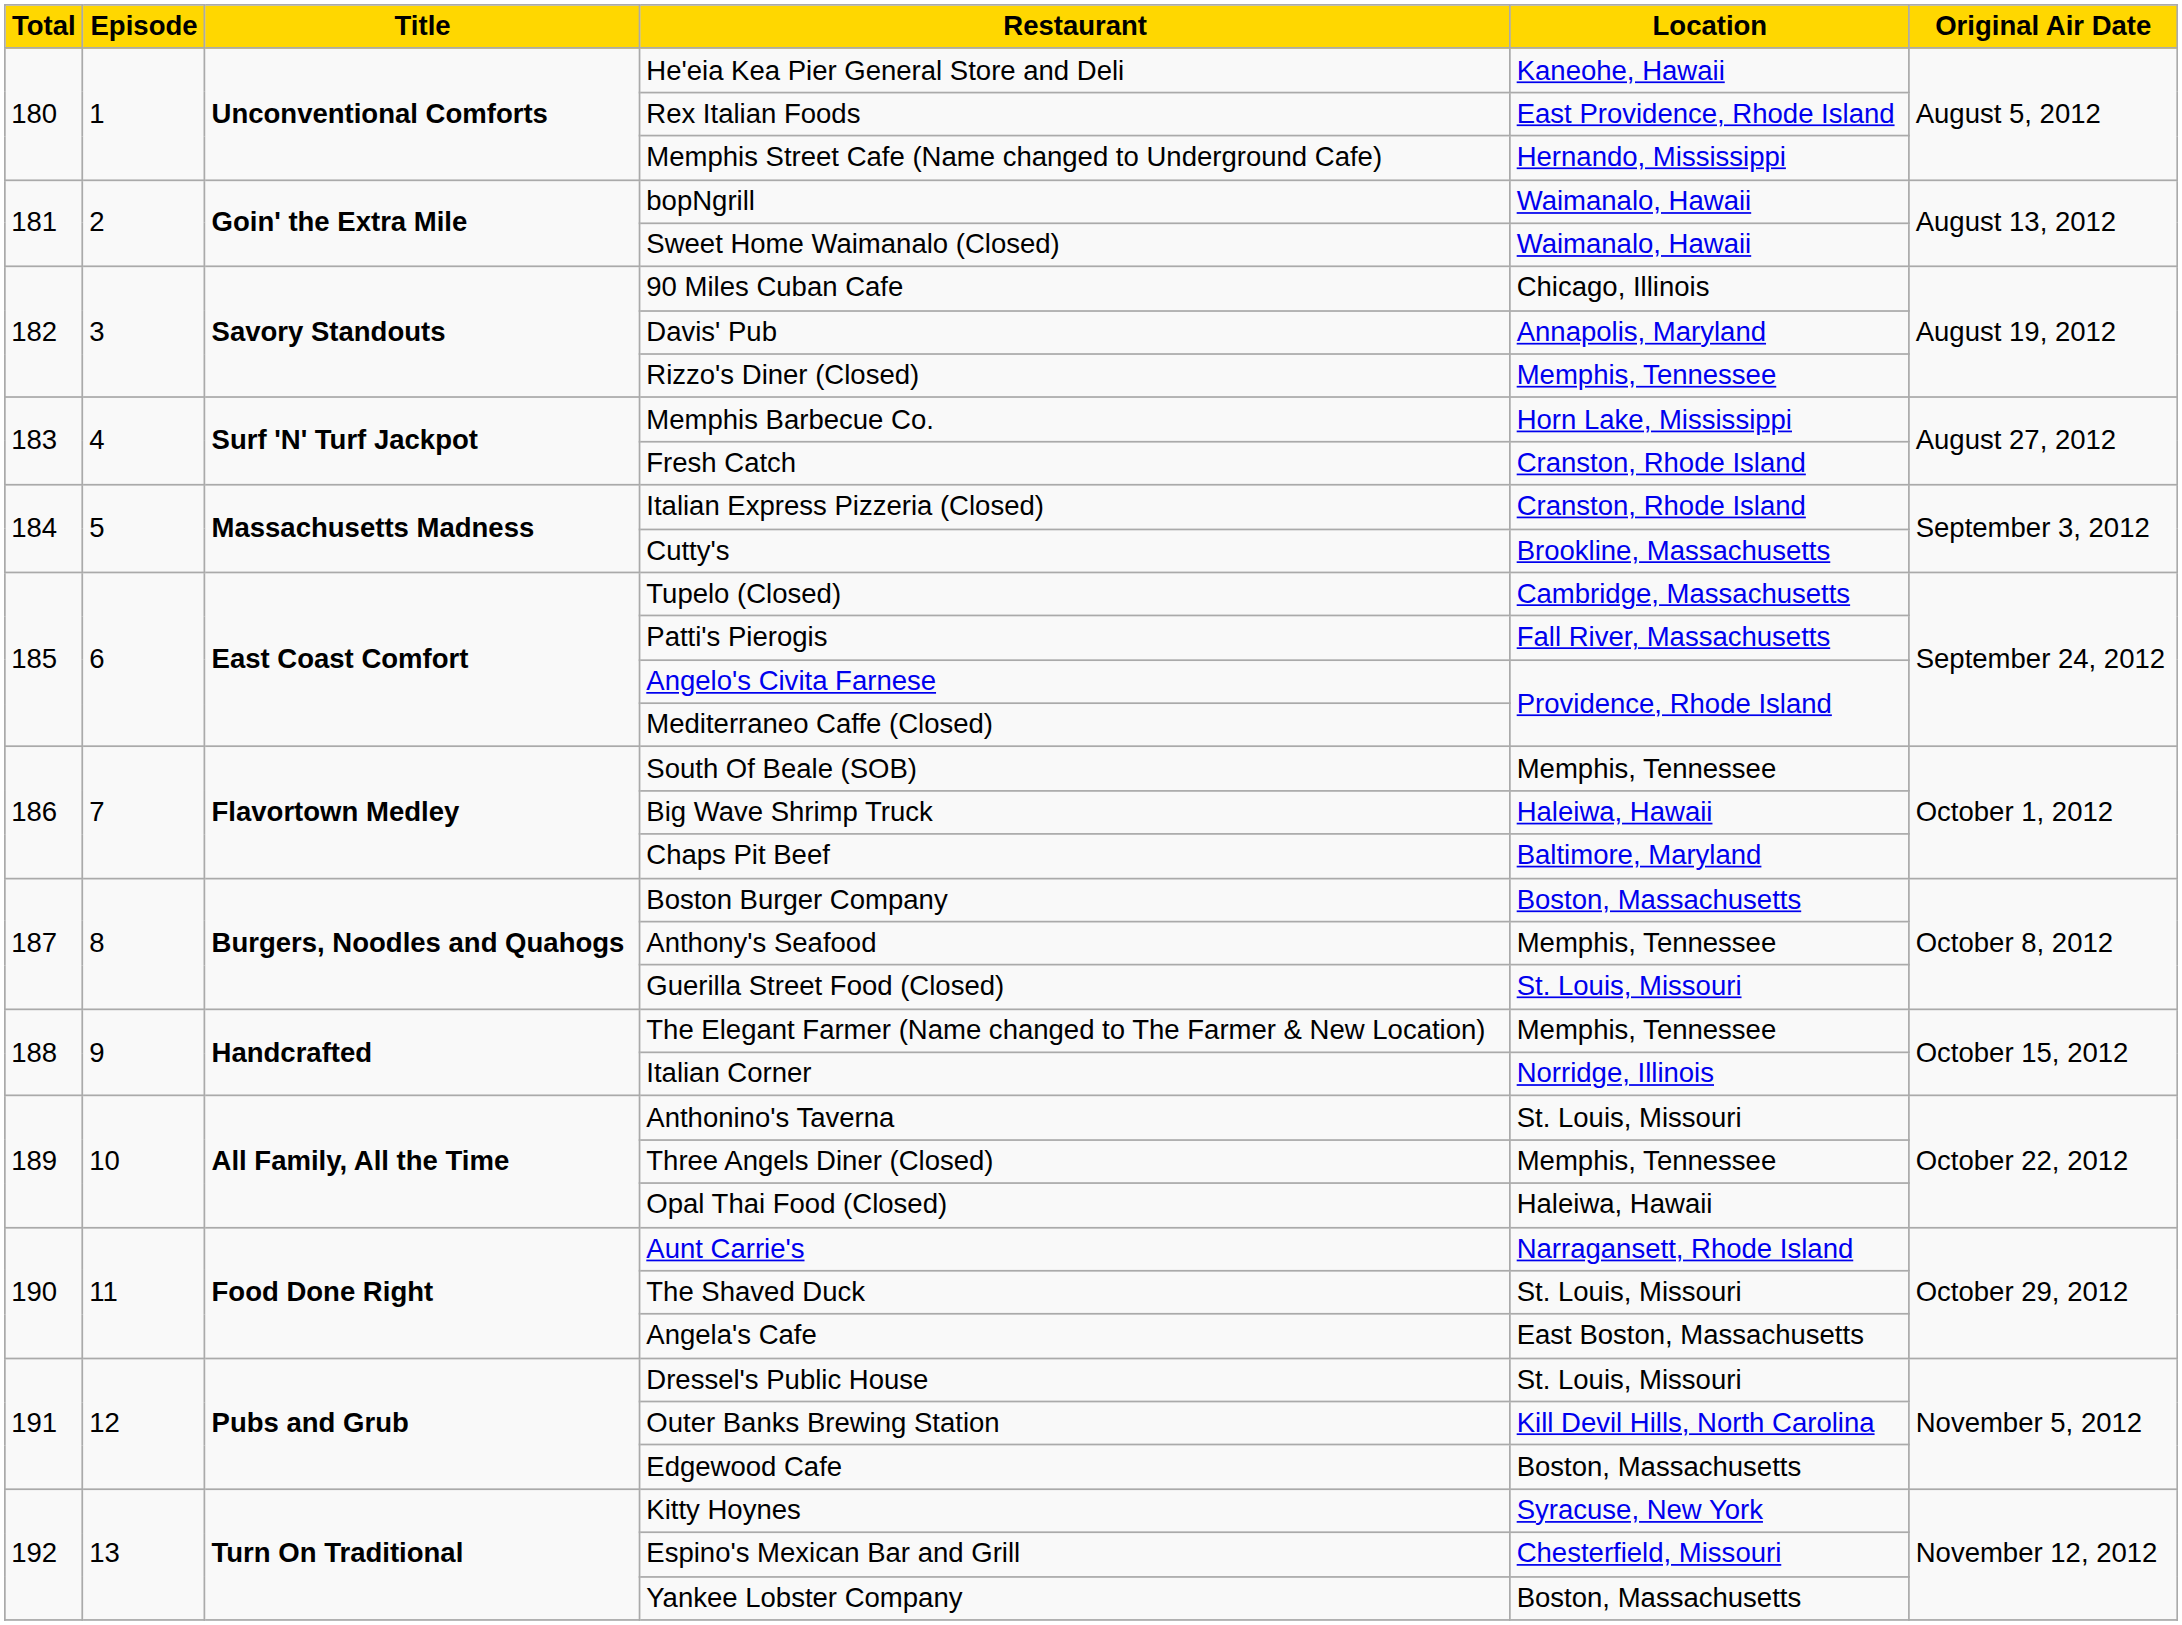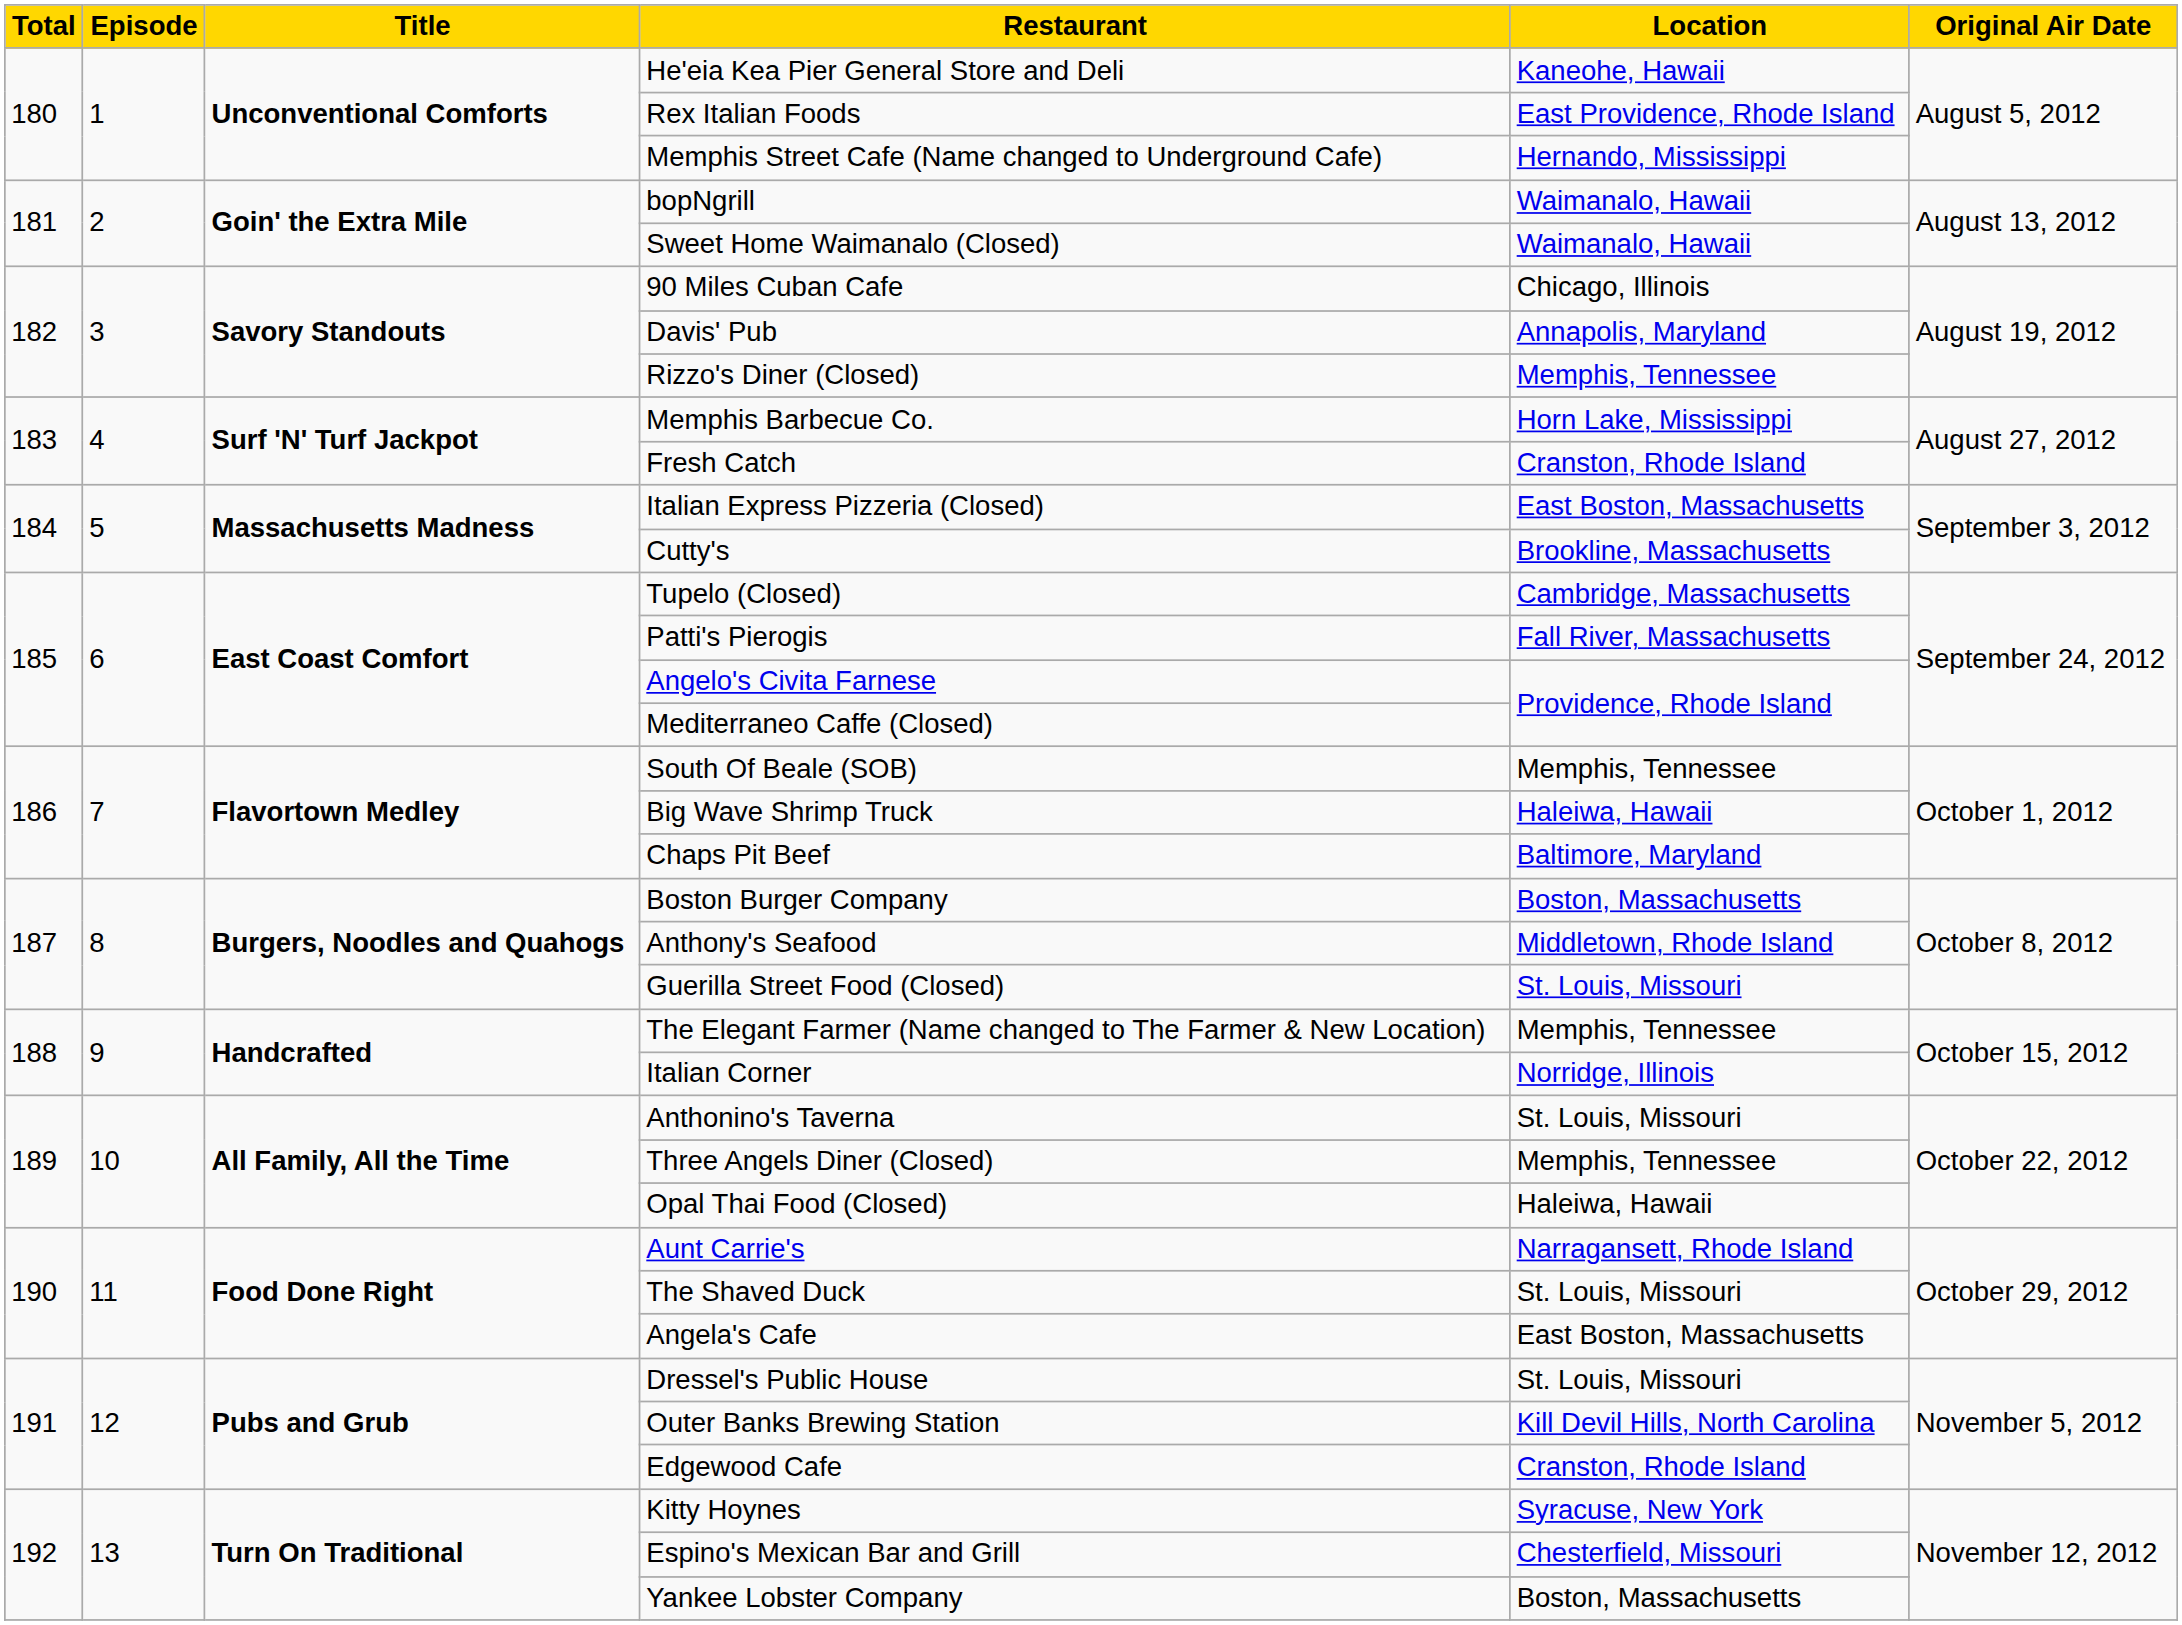Italian Express Pizzeria (Closed) | Location: Cranston, Rhode Island -> East Boston, Massachusetts
Anthony's Seafood | Location: Memphis, Tennessee -> Middletown, Rhode Island
Edgewood Cafe | Location: Boston, Massachusetts -> Cranston, Rhode Island
